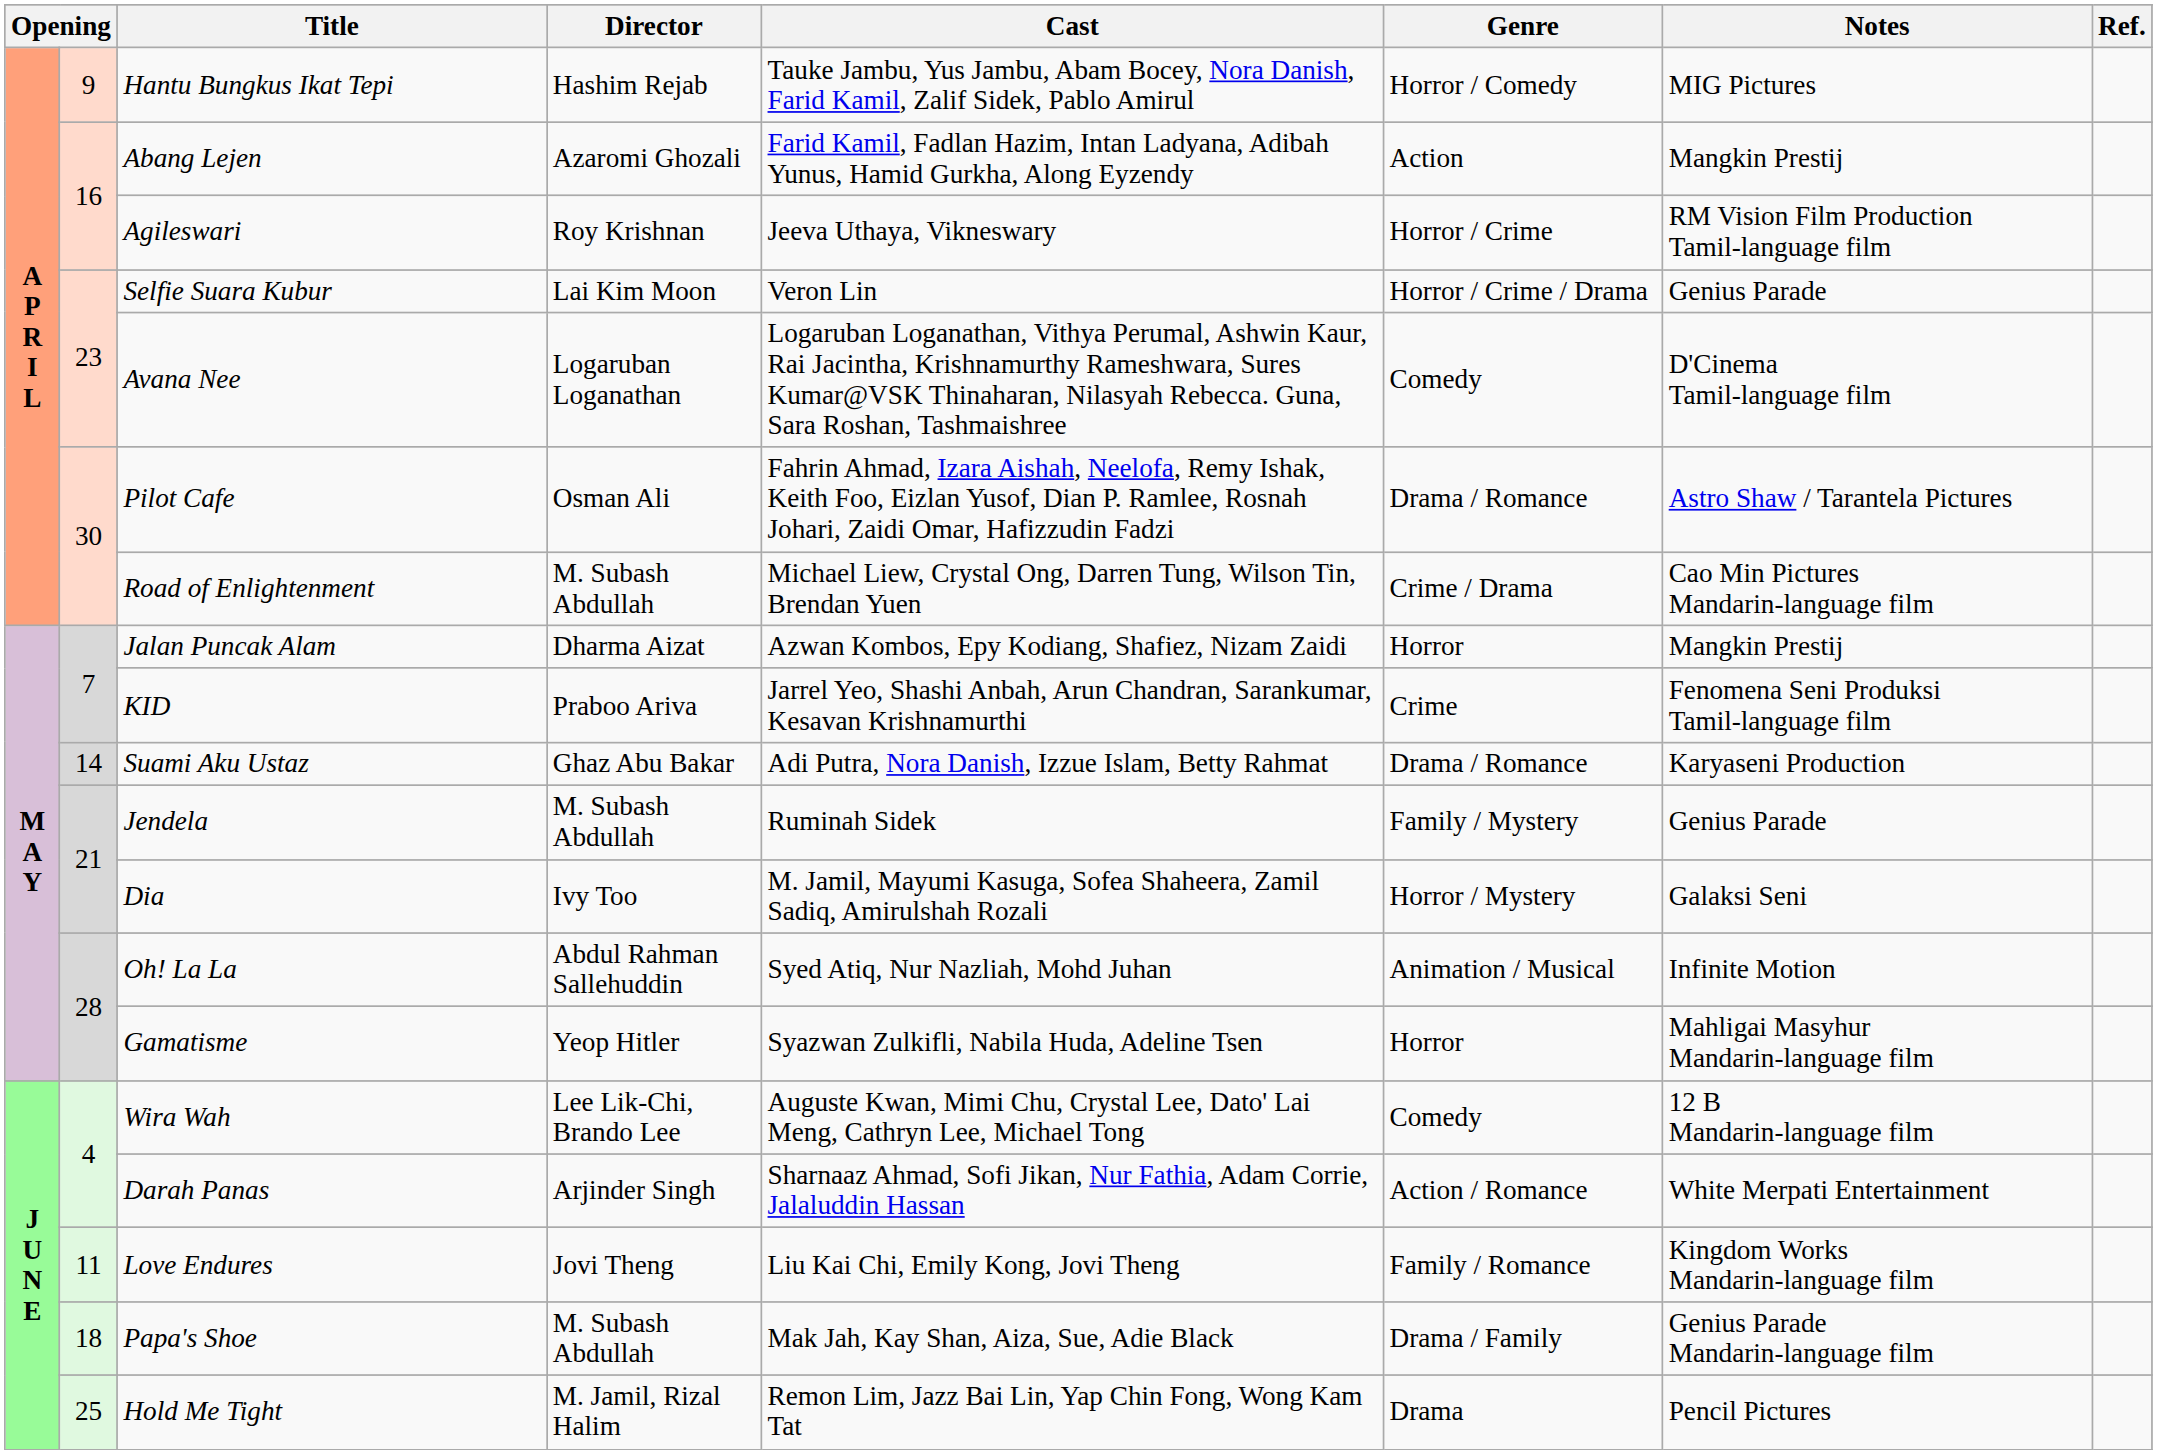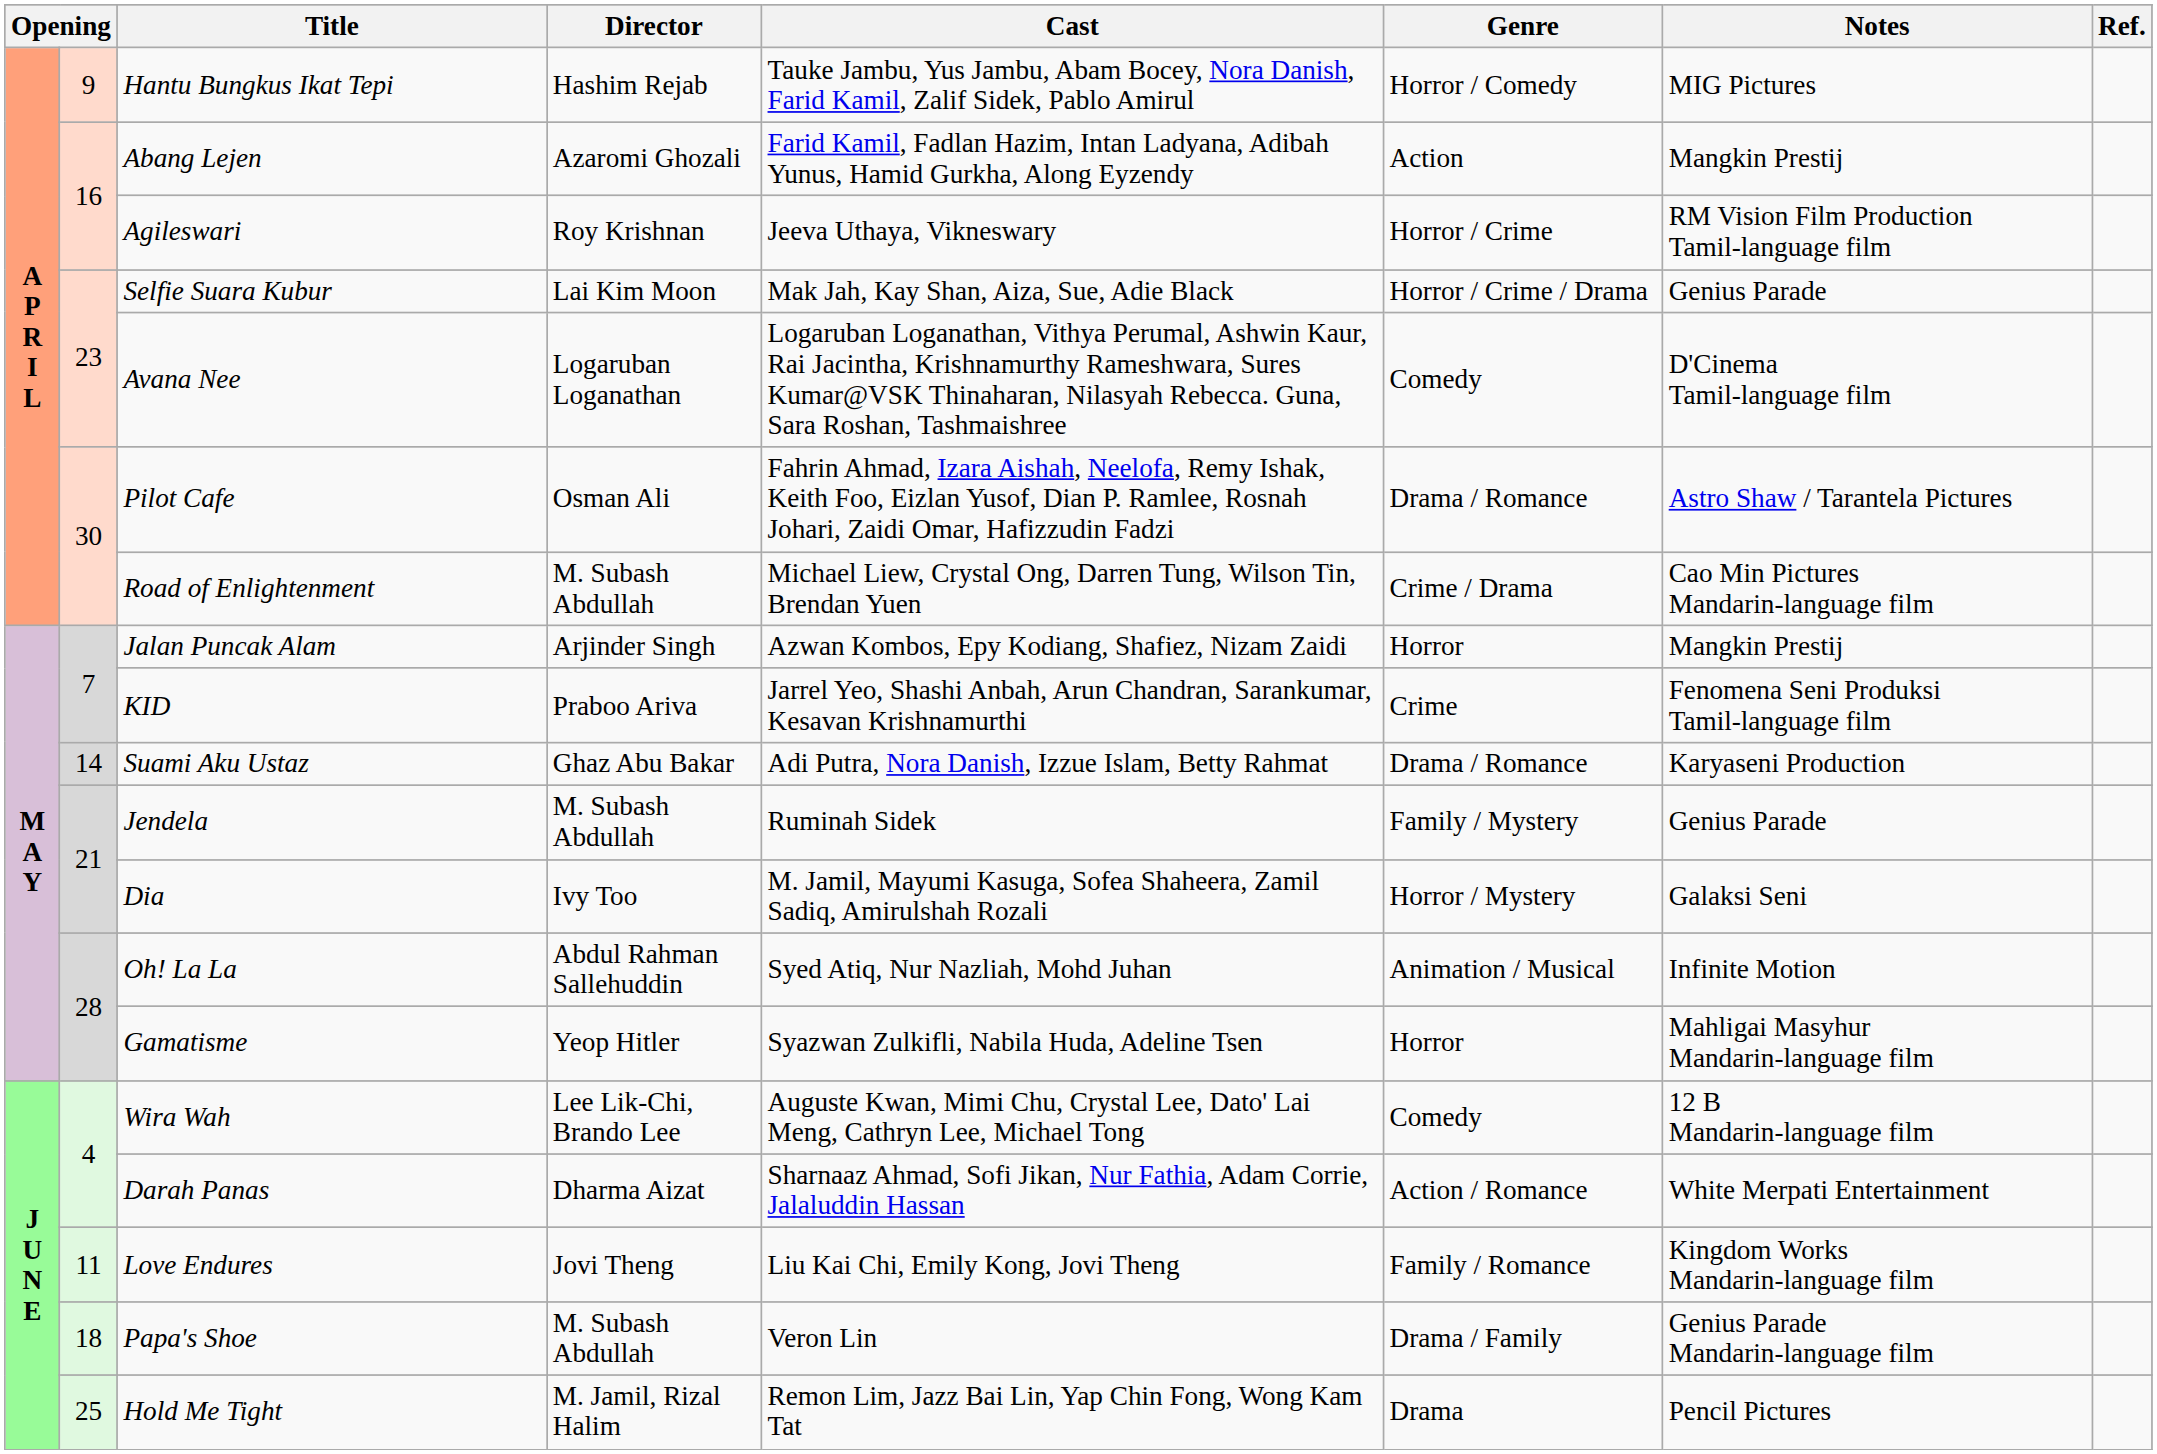Selfie Suara Kubur | Cast: Veron Lin -> Mak Jah, Kay Shan, Aiza, Sue, Adie Black
Jalan Puncak Alam | Director: Dharma Aizat -> Arjinder Singh
Darah Panas | Director: Arjinder Singh -> Dharma Aizat
Papa's Shoe | Cast: Mak Jah, Kay Shan, Aiza, Sue, Adie Black -> Veron Lin
